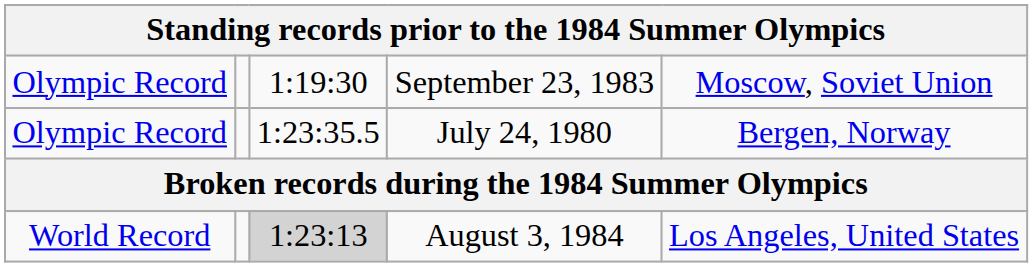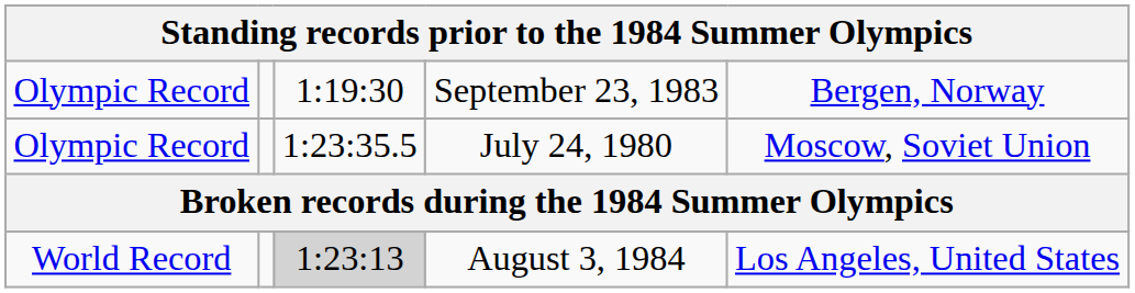September 23, 1983 | column 5: Moscow, Soviet Union -> Bergen, Norway
July 24, 1980 | column 5: Bergen, Norway -> Moscow, Soviet Union
